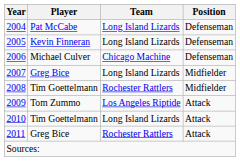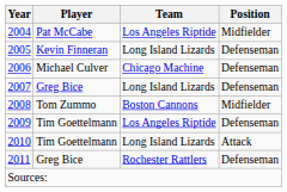2004 | Team: Long Island Lizards -> Los Angeles Riptide
2004 | Position: Defenseman -> Midfielder
2007 | Position: Midfielder -> Defenseman
2008 | Player: Tim Goettelmann -> Tom Zummo
2008 | Team: Rochester Rattlers -> Boston Cannons
2009 | Player: Tom Zummo -> Tim Goettelmann
2009 | Position: Attack -> Defenseman
2011 | Position: Attack -> Defenseman
